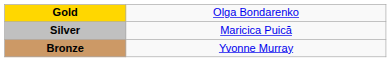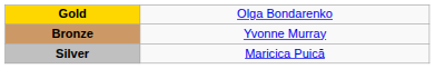rows swapped: Silver <-> Bronze
